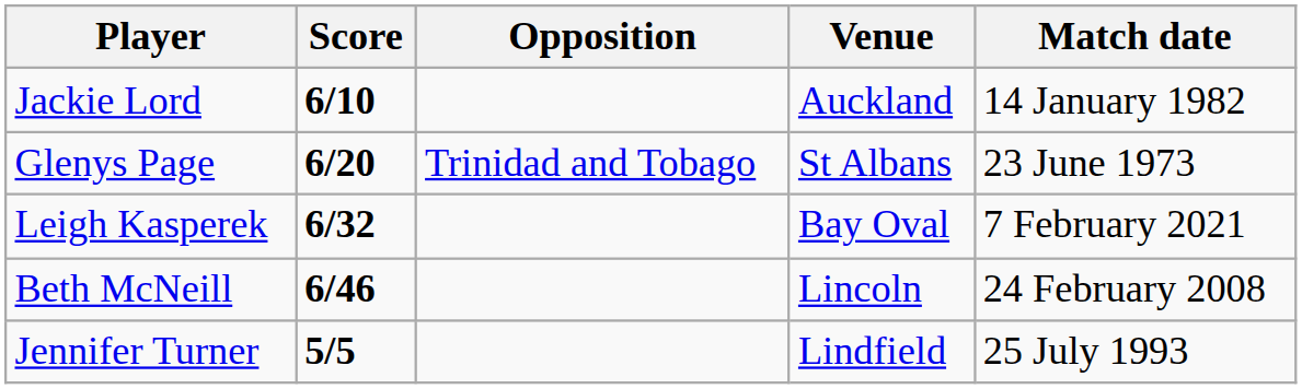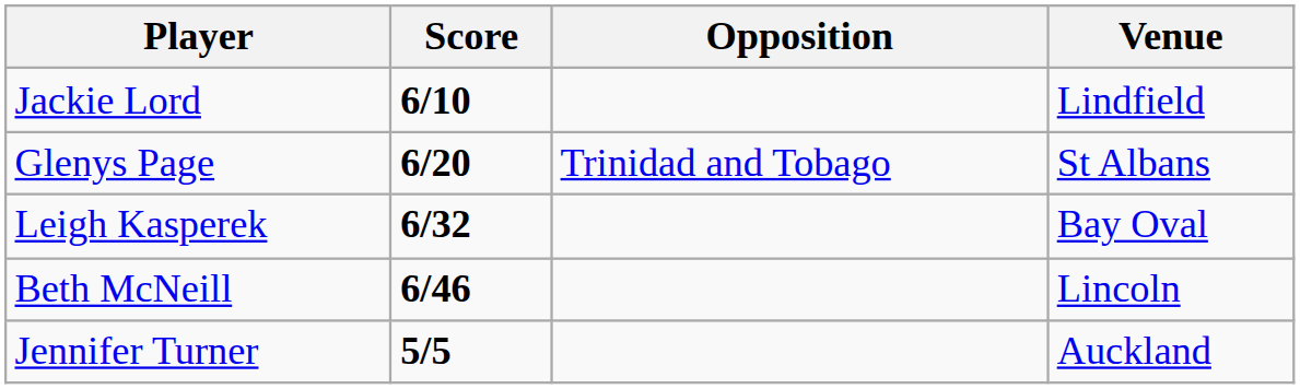- column: Match date | 14 January 1982 | 23 June 1973 | 7 February 2021 | 24 February 2008 | 25 July 1993
Jackie Lord | Venue: Auckland -> Lindfield
Jennifer Turner | Venue: Lindfield -> Auckland
